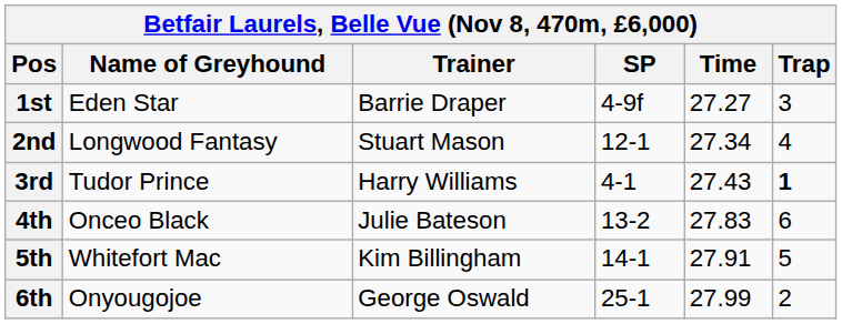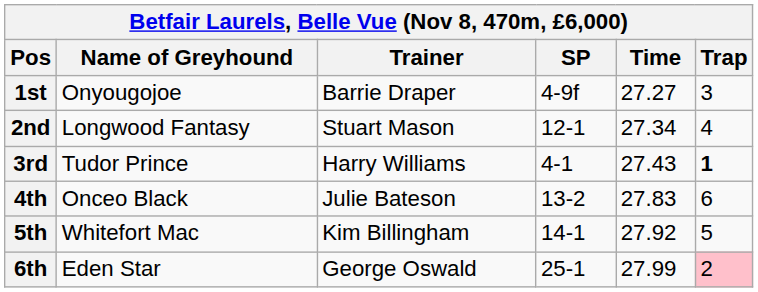1st | Name of Greyhound: Eden Star -> Onyougojoe
5th | Time: 27.91 -> 27.92
6th | Name of Greyhound: Onyougojoe -> Eden Star
6th | Trap: no background -> pink background
